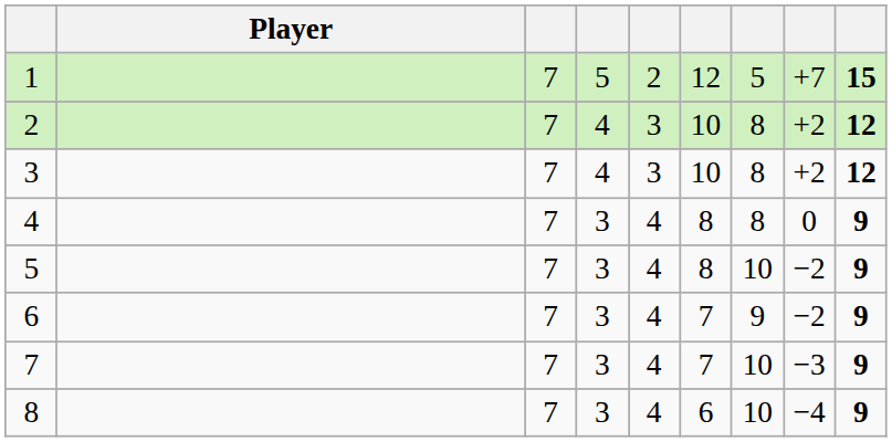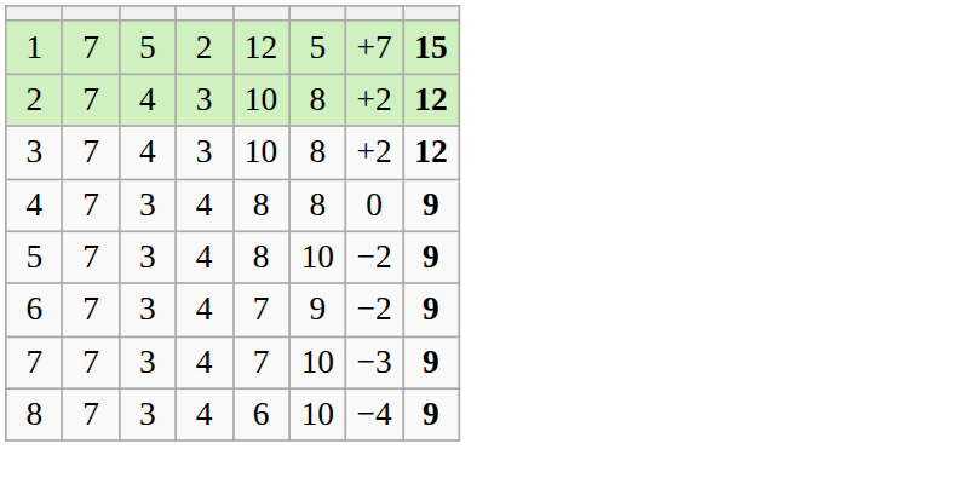- column: Player
